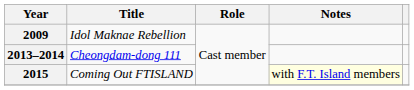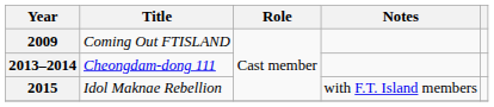2009 | Title: Idol Maknae Rebellion -> Coming Out FTISLAND
2015 | Title: Coming Out FTISLAND -> Idol Maknae Rebellion
2015 | Notes: lightyellow background -> no background
